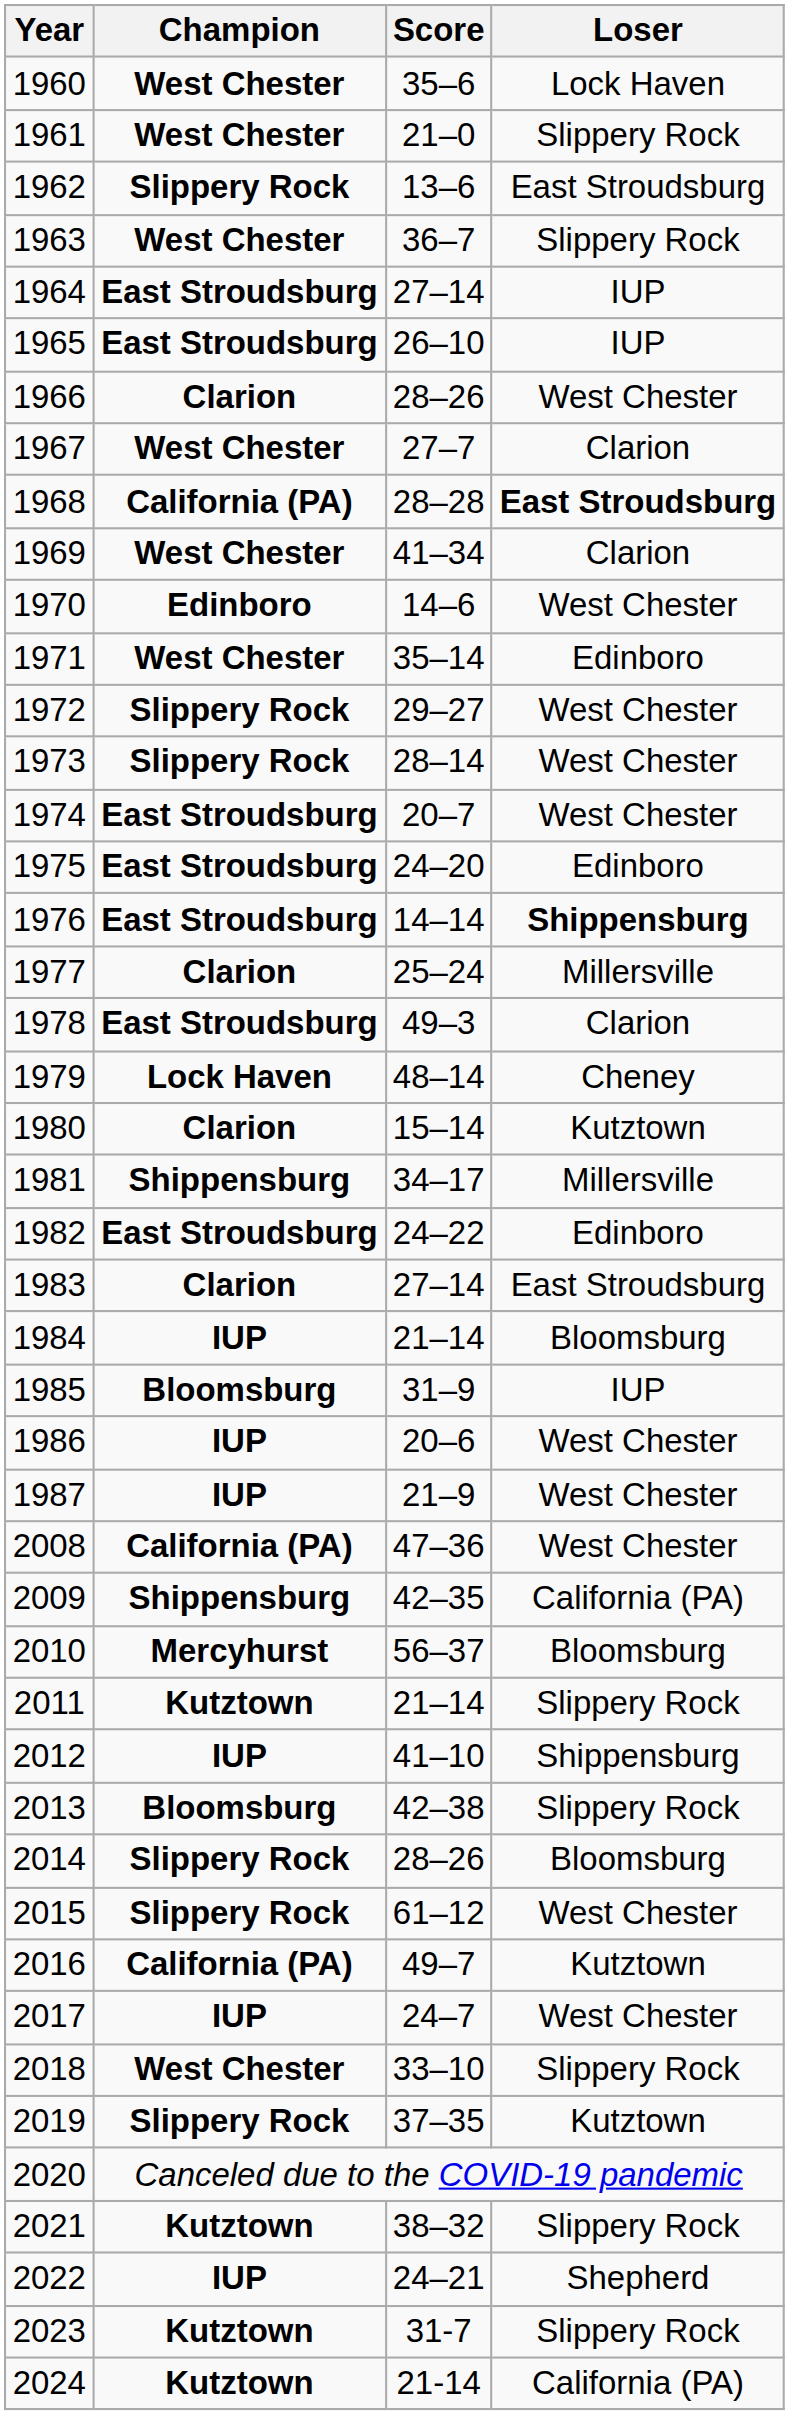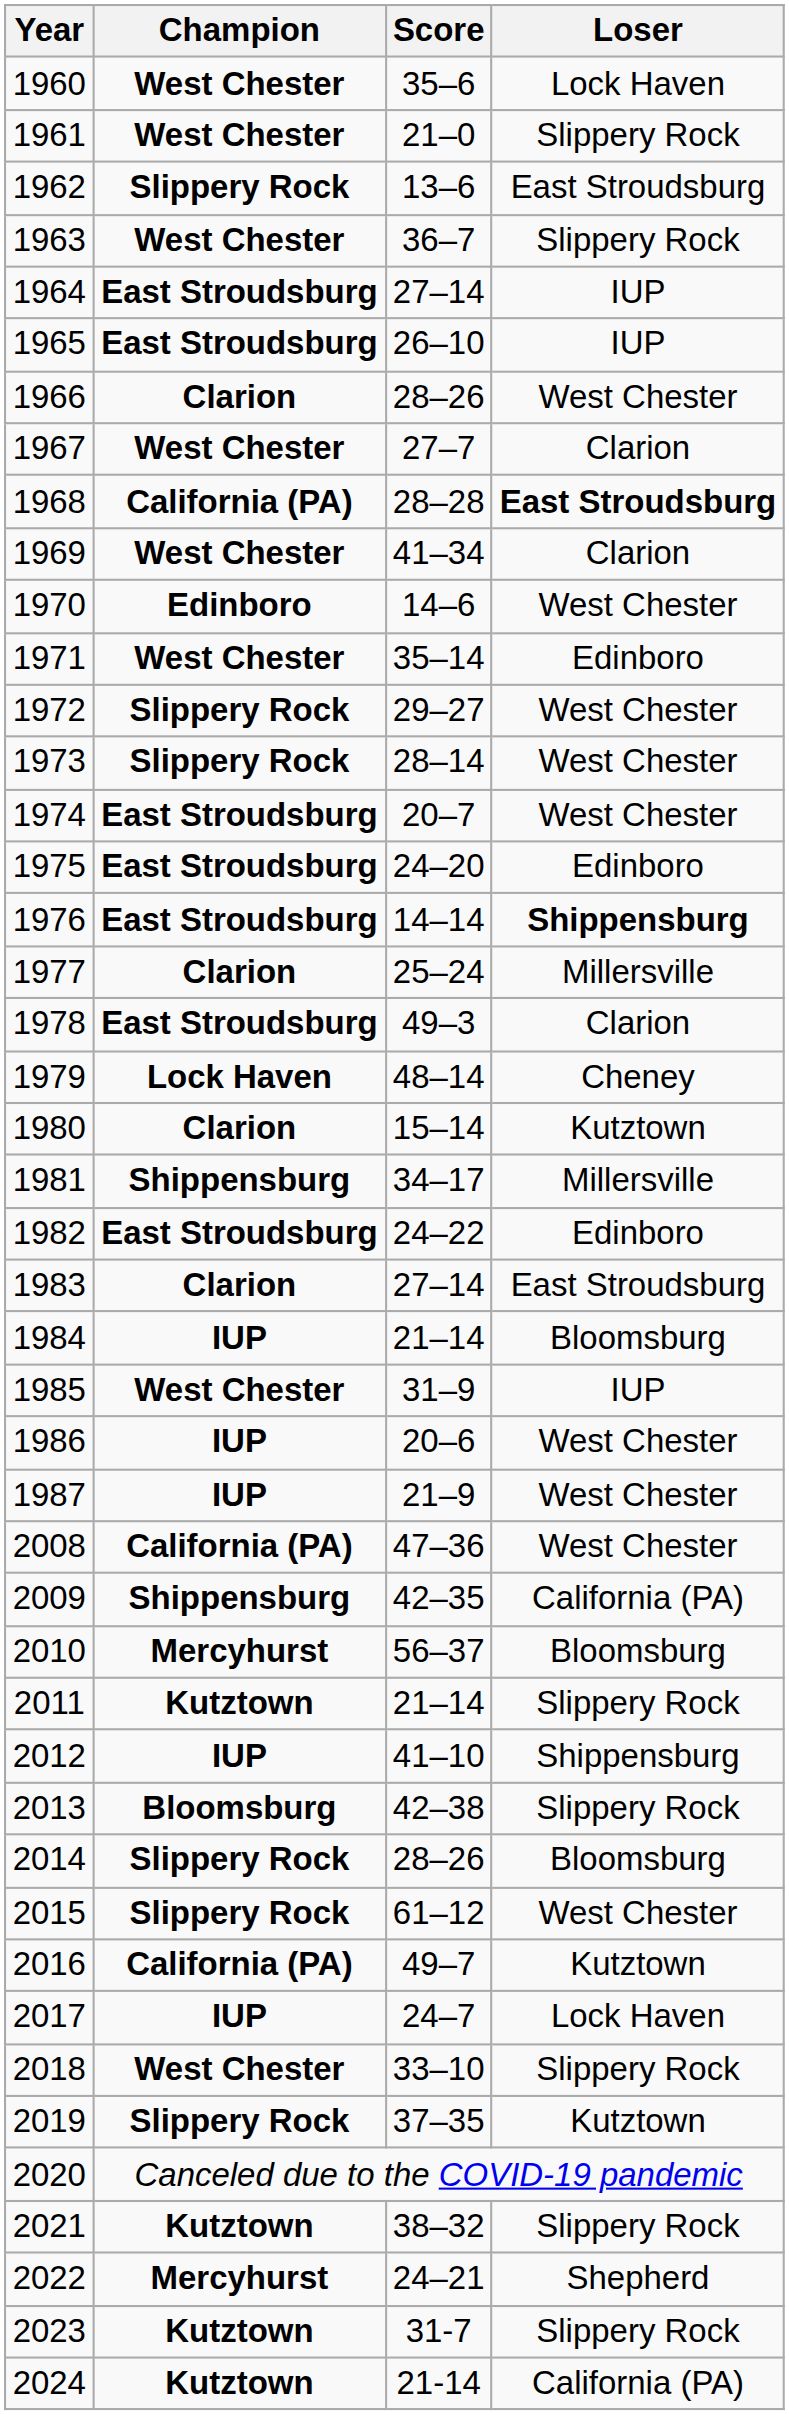1985 | Champion: Bloomsburg -> West Chester
2017 | Loser: West Chester -> Lock Haven
2022 | Champion: IUP -> Mercyhurst
